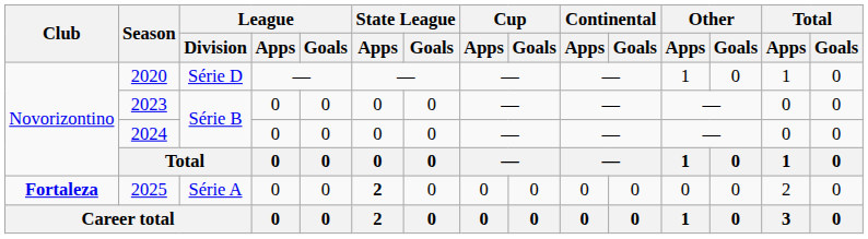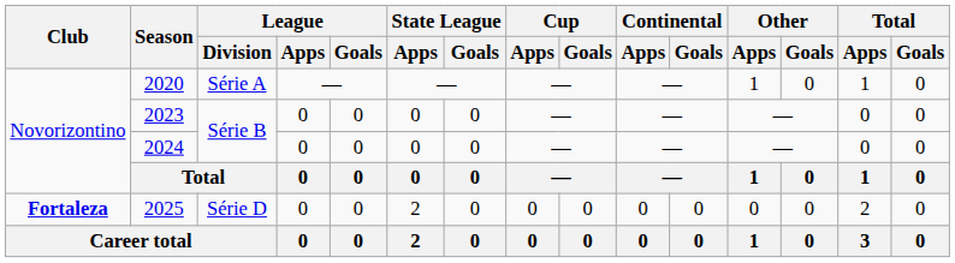2020 | League / Division: Série D -> Série A
2025 | League / Division: Série A -> Série D
2025 | State League / Apps: bold -> normal
